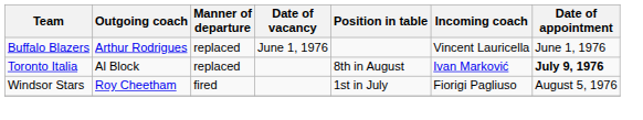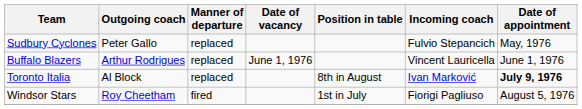+ row: Sudbury Cyclones | Peter Gallo | replaced | Fulvio Stepancich | May, 1976
